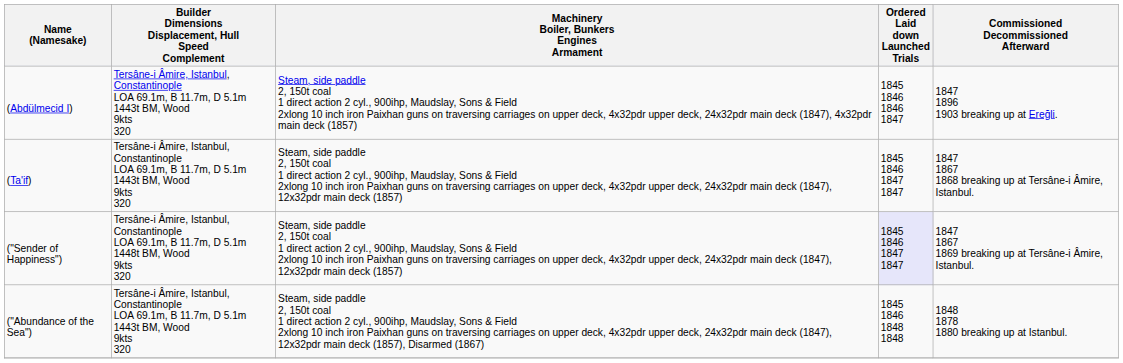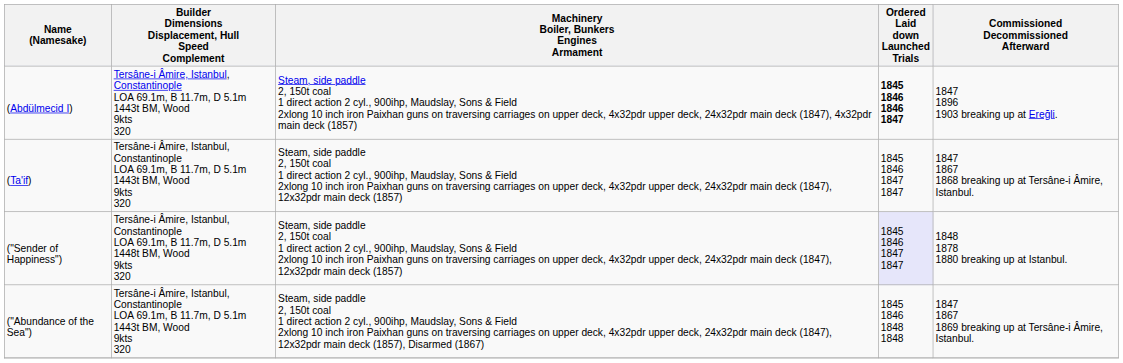(Abdülmecid I) | Ordered Laid down Launched Trials: normal -> bold
("Sender of Happiness") | Commissioned Decommissioned Afterward: 1847 1867 1869 breaking up at Tersâne-i Âmire, Istanbul. -> 1848 1878 1880 breaking up at Istanbul.
("Abundance of the Sea") | Commissioned Decommissioned Afterward: 1848 1878 1880 breaking up at Istanbul. -> 1847 1867 1869 breaking up at Tersâne-i Âmire, Istanbul.
